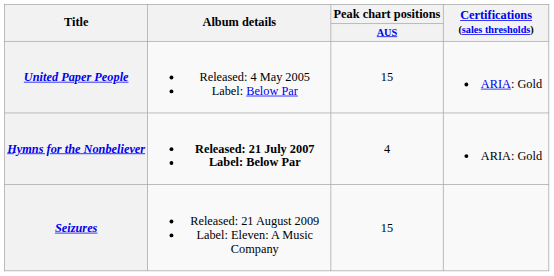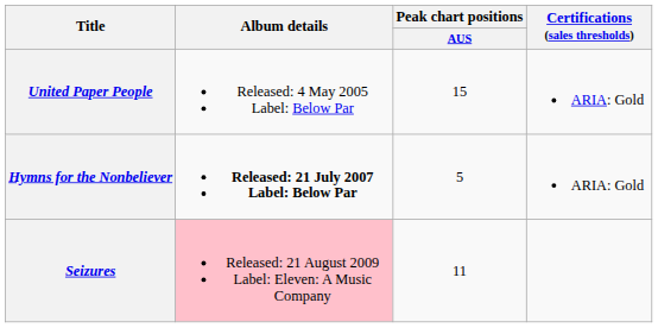Hymns for the Nonbeliever | Peak chart positions / AUS: 4 -> 5
Seizures | Album details: no background -> pink background
Seizures | Peak chart positions / AUS: 15 -> 11
